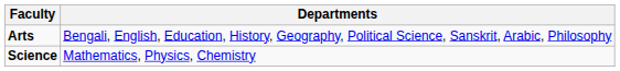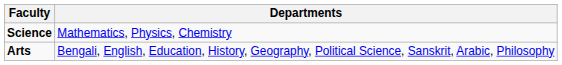rows swapped: Science <-> Arts
